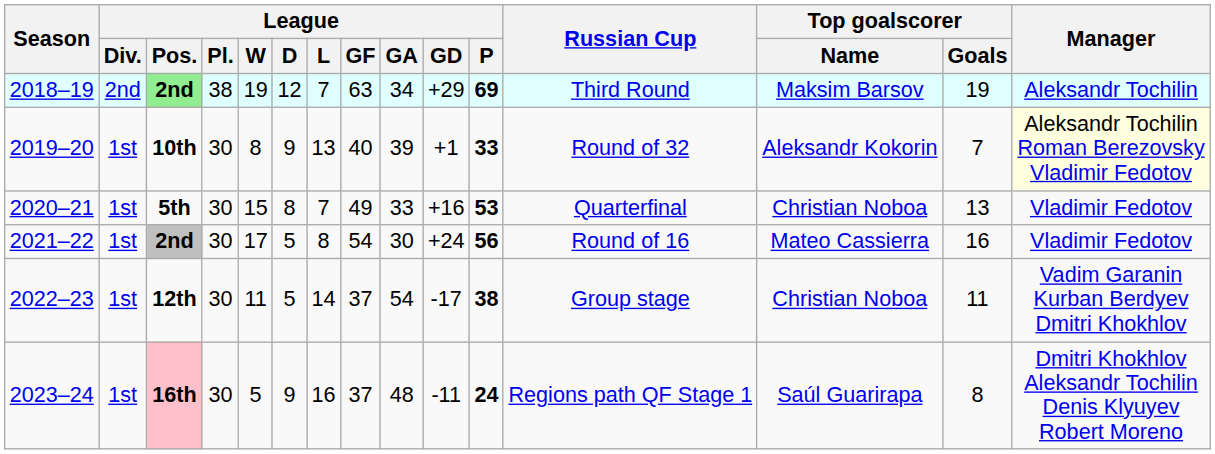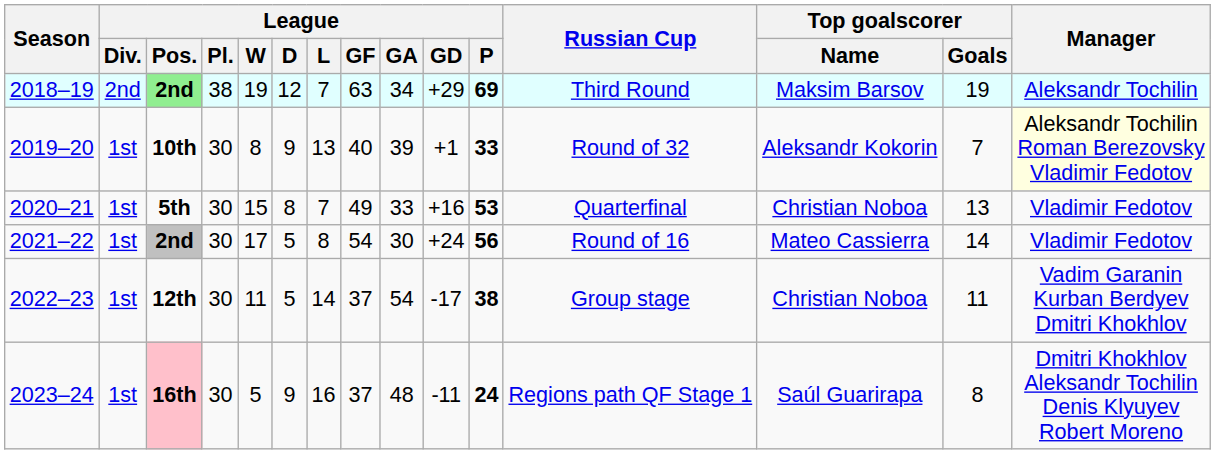2021–22 | Top goalscorer / Goals: 16 -> 14
